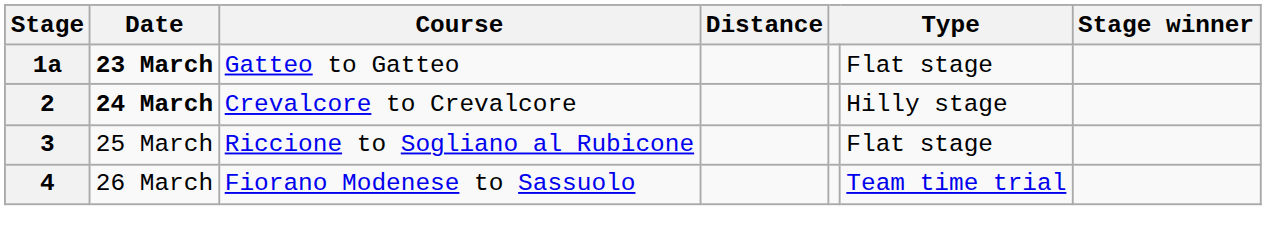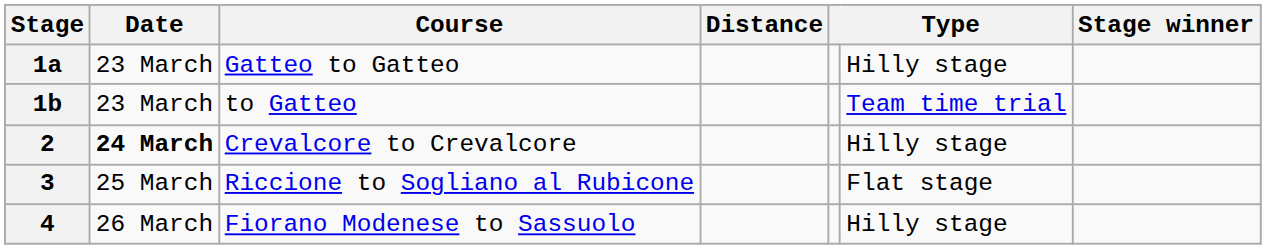1a | Date: bold -> normal
1a | column 6: Flat stage -> Hilly stage
+ row: 1b | 23 March | to Gatteo | Team time trial
4 | column 6: Team time trial -> Hilly stage
